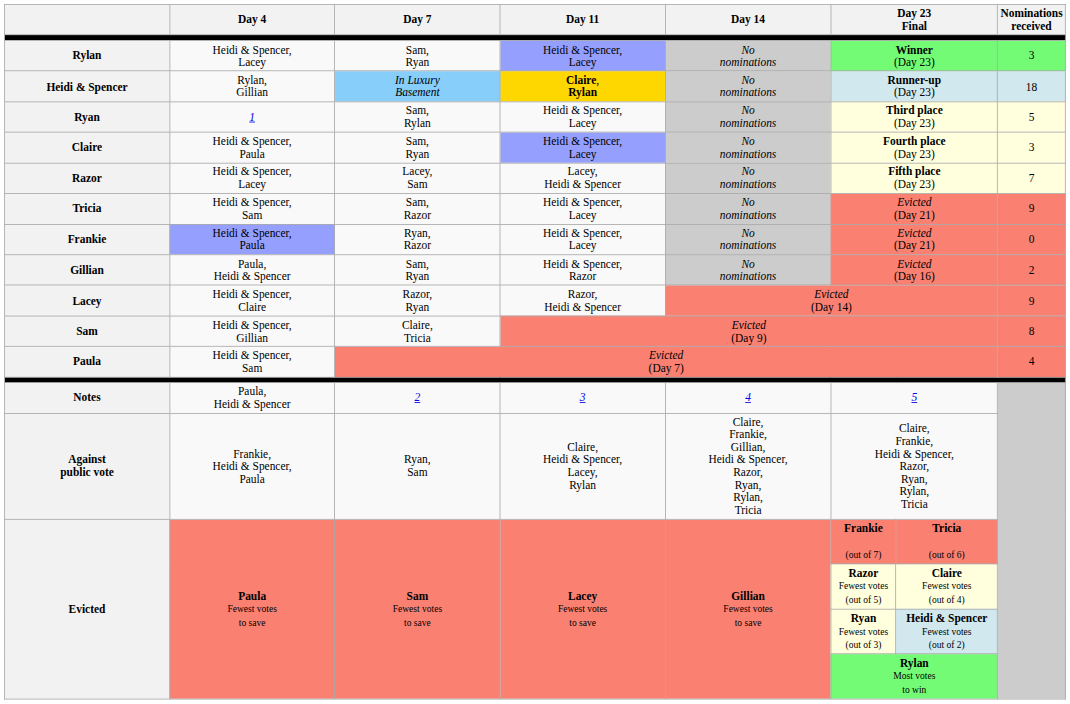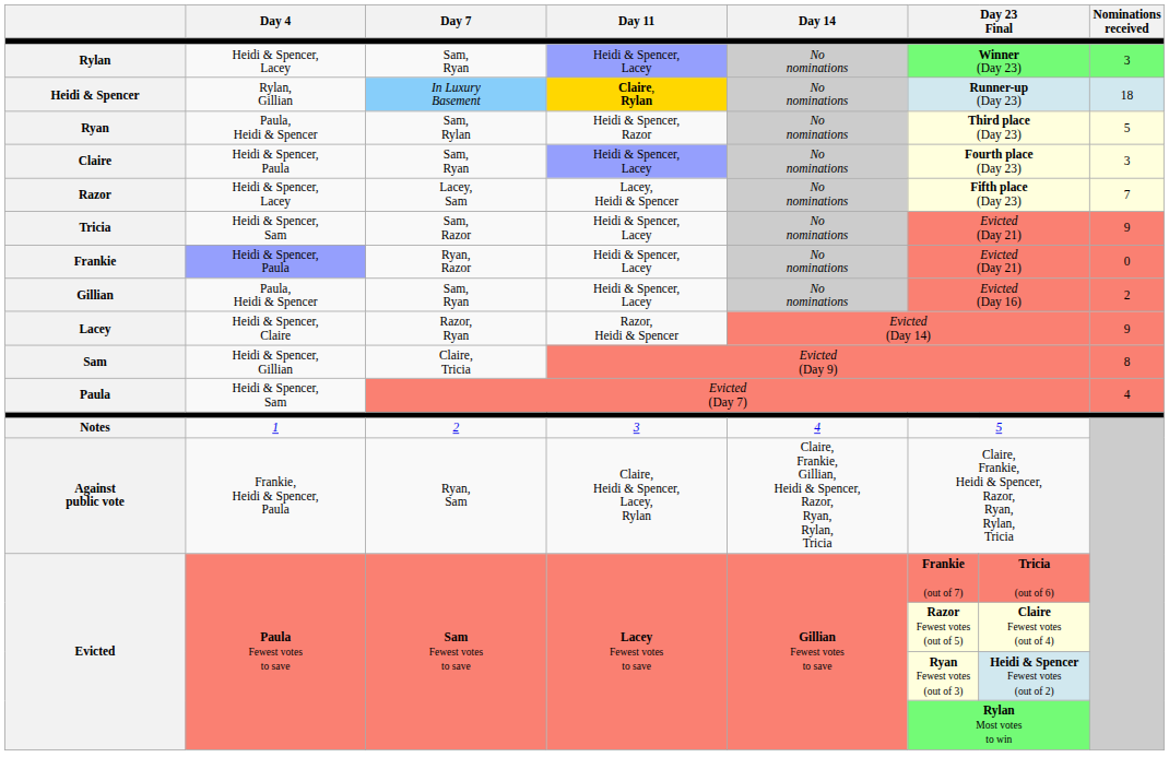Ryan | Day 4: 1 -> Paula, Heidi & Spencer
Ryan | Day 11: Heidi & Spencer, Lacey -> Heidi & Spencer, Razor
Gillian | Day 11: Heidi & Spencer, Razor -> Heidi & Spencer, Lacey
Notes | Day 4: Paula, Heidi & Spencer -> 1
